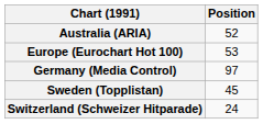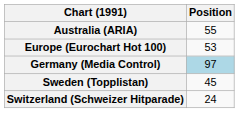Australia (ARIA) | Position: 52 -> 55
Germany (Media Control) | Position: no background -> lightblue background
